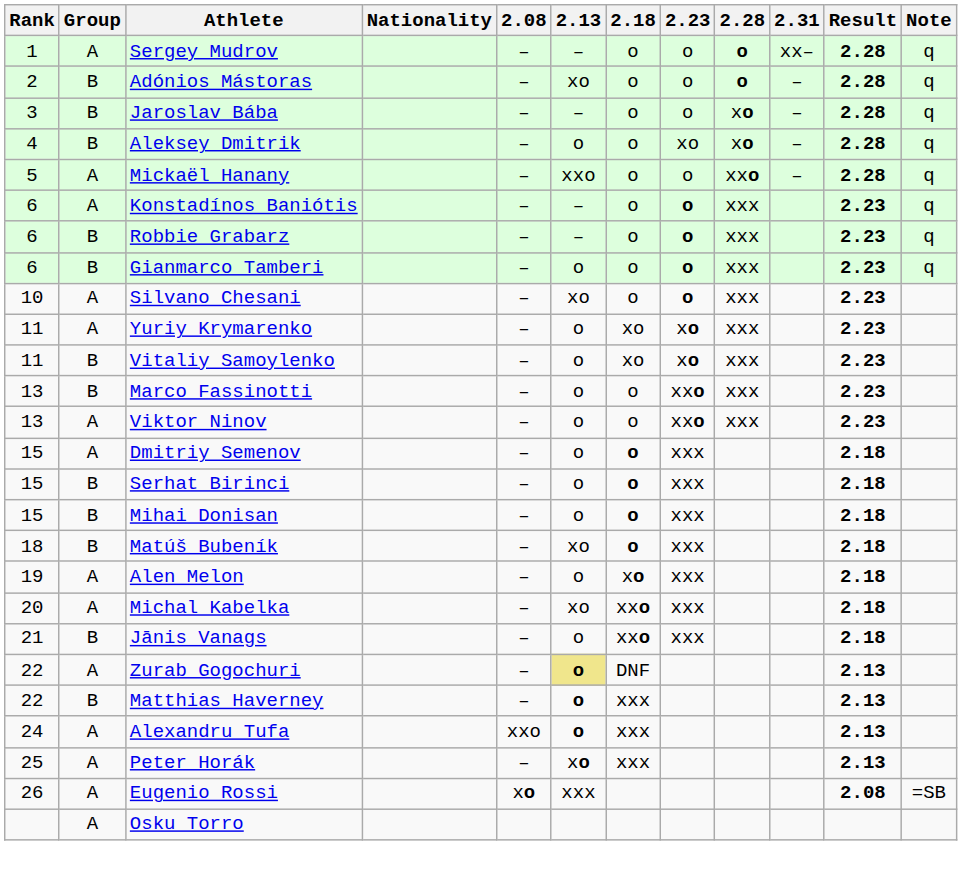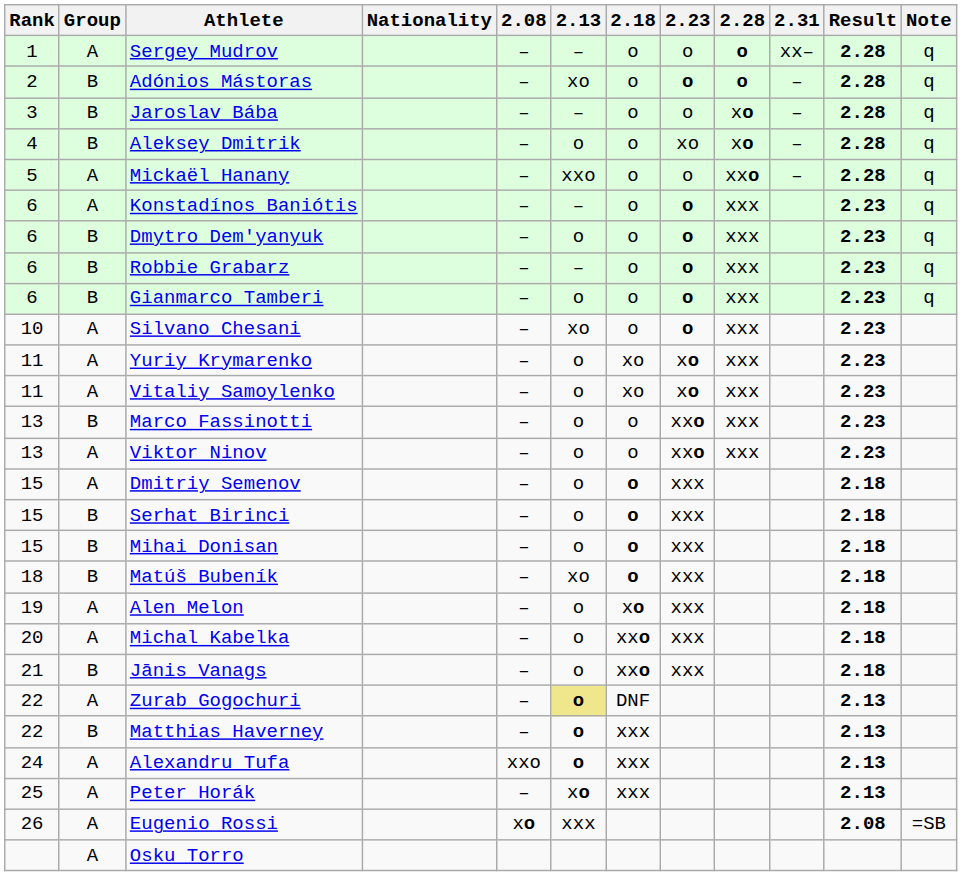Adónios Mástoras | 2.23: normal -> bold
+ row: 6 | B | Dmytro Dem'yanyuk | – | o | o | o | xxx | 2.23 | q
Vitaliy Samoylenko | Group: B -> A
Michal Kabelka | 2.13: xo -> o
